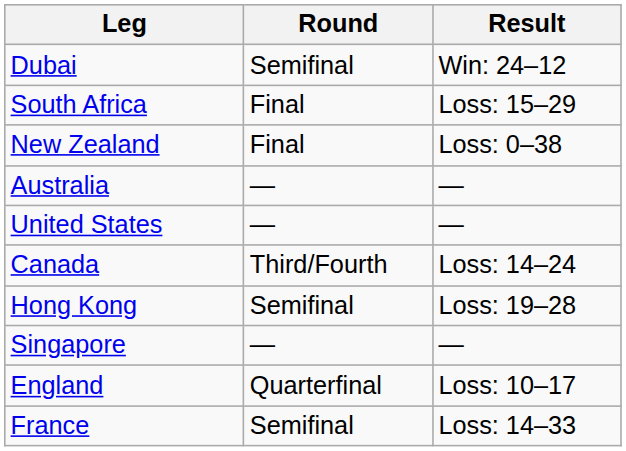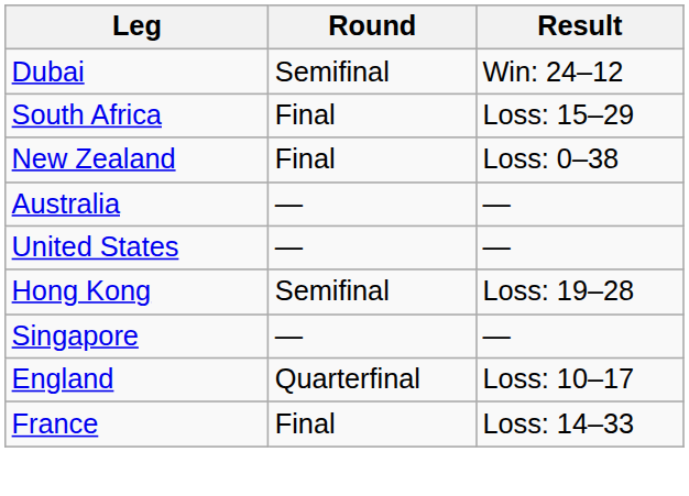- row: Canada | Third/Fourth | Loss: 14–24
France | Round: Semifinal -> Final
